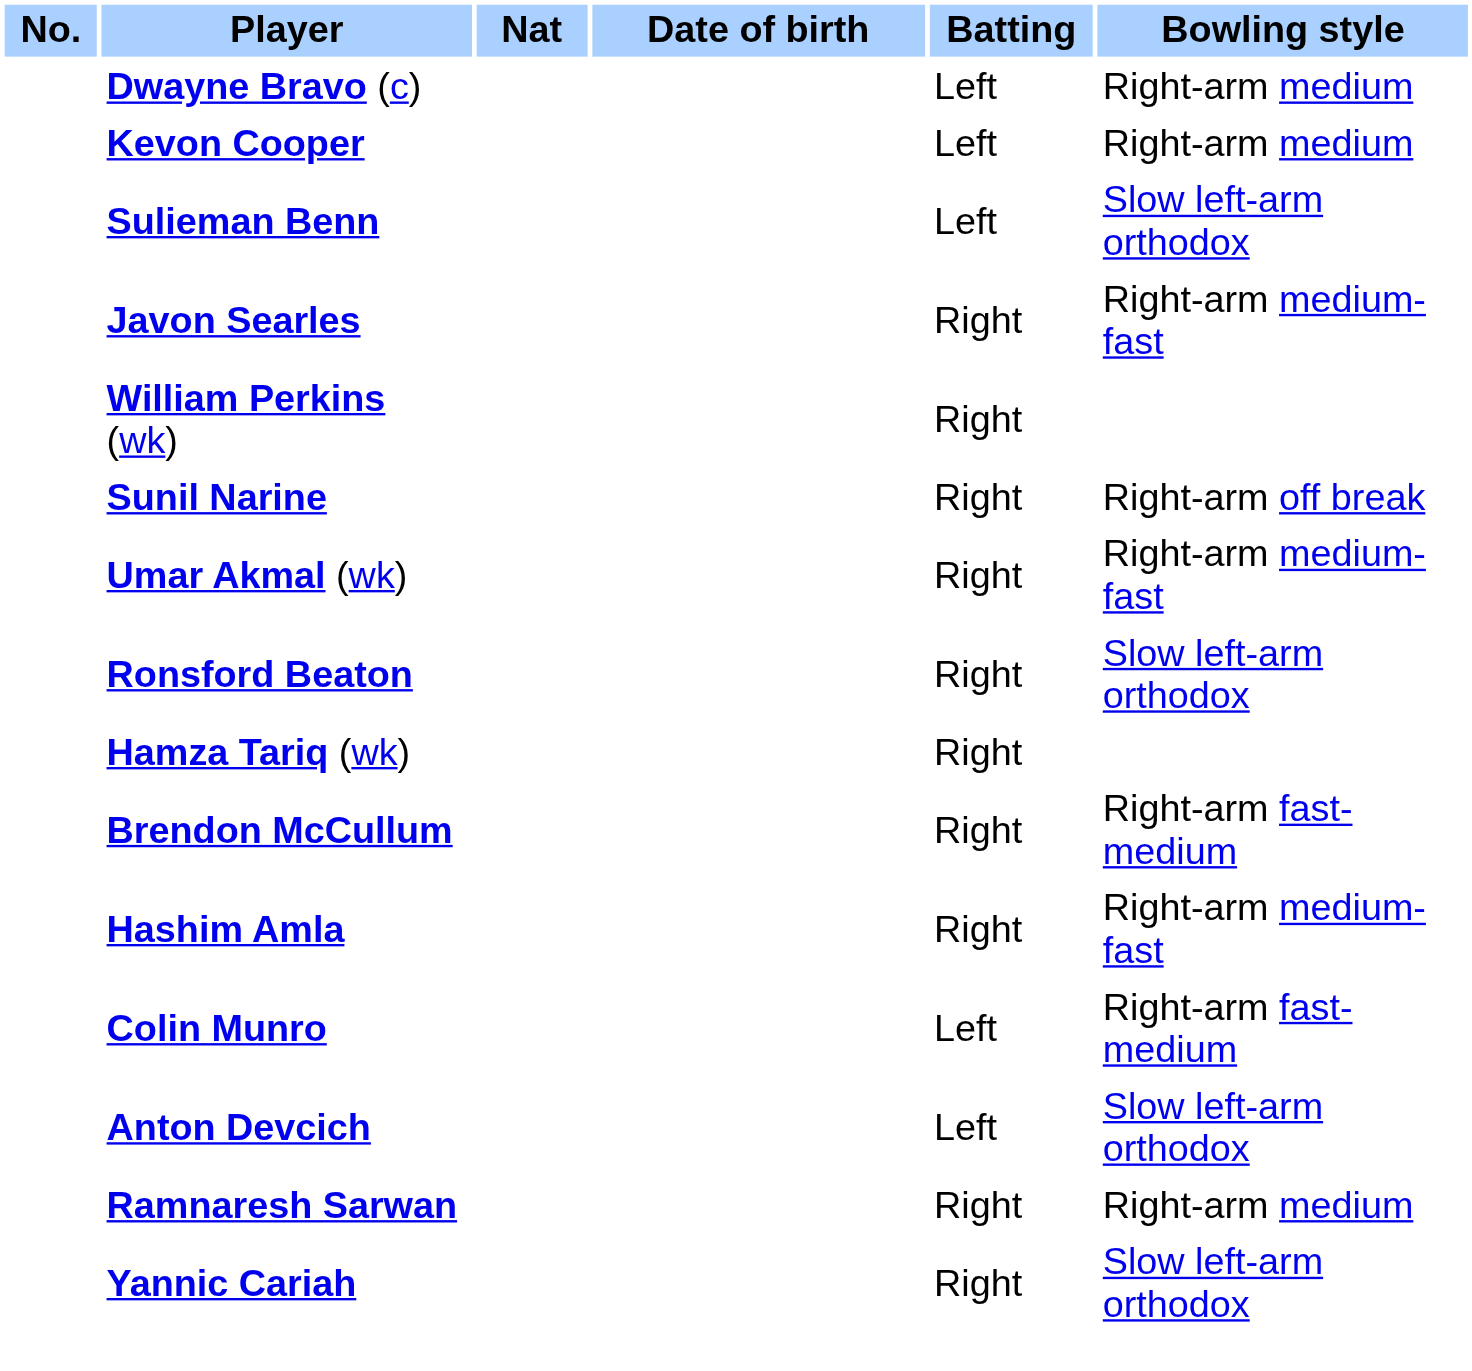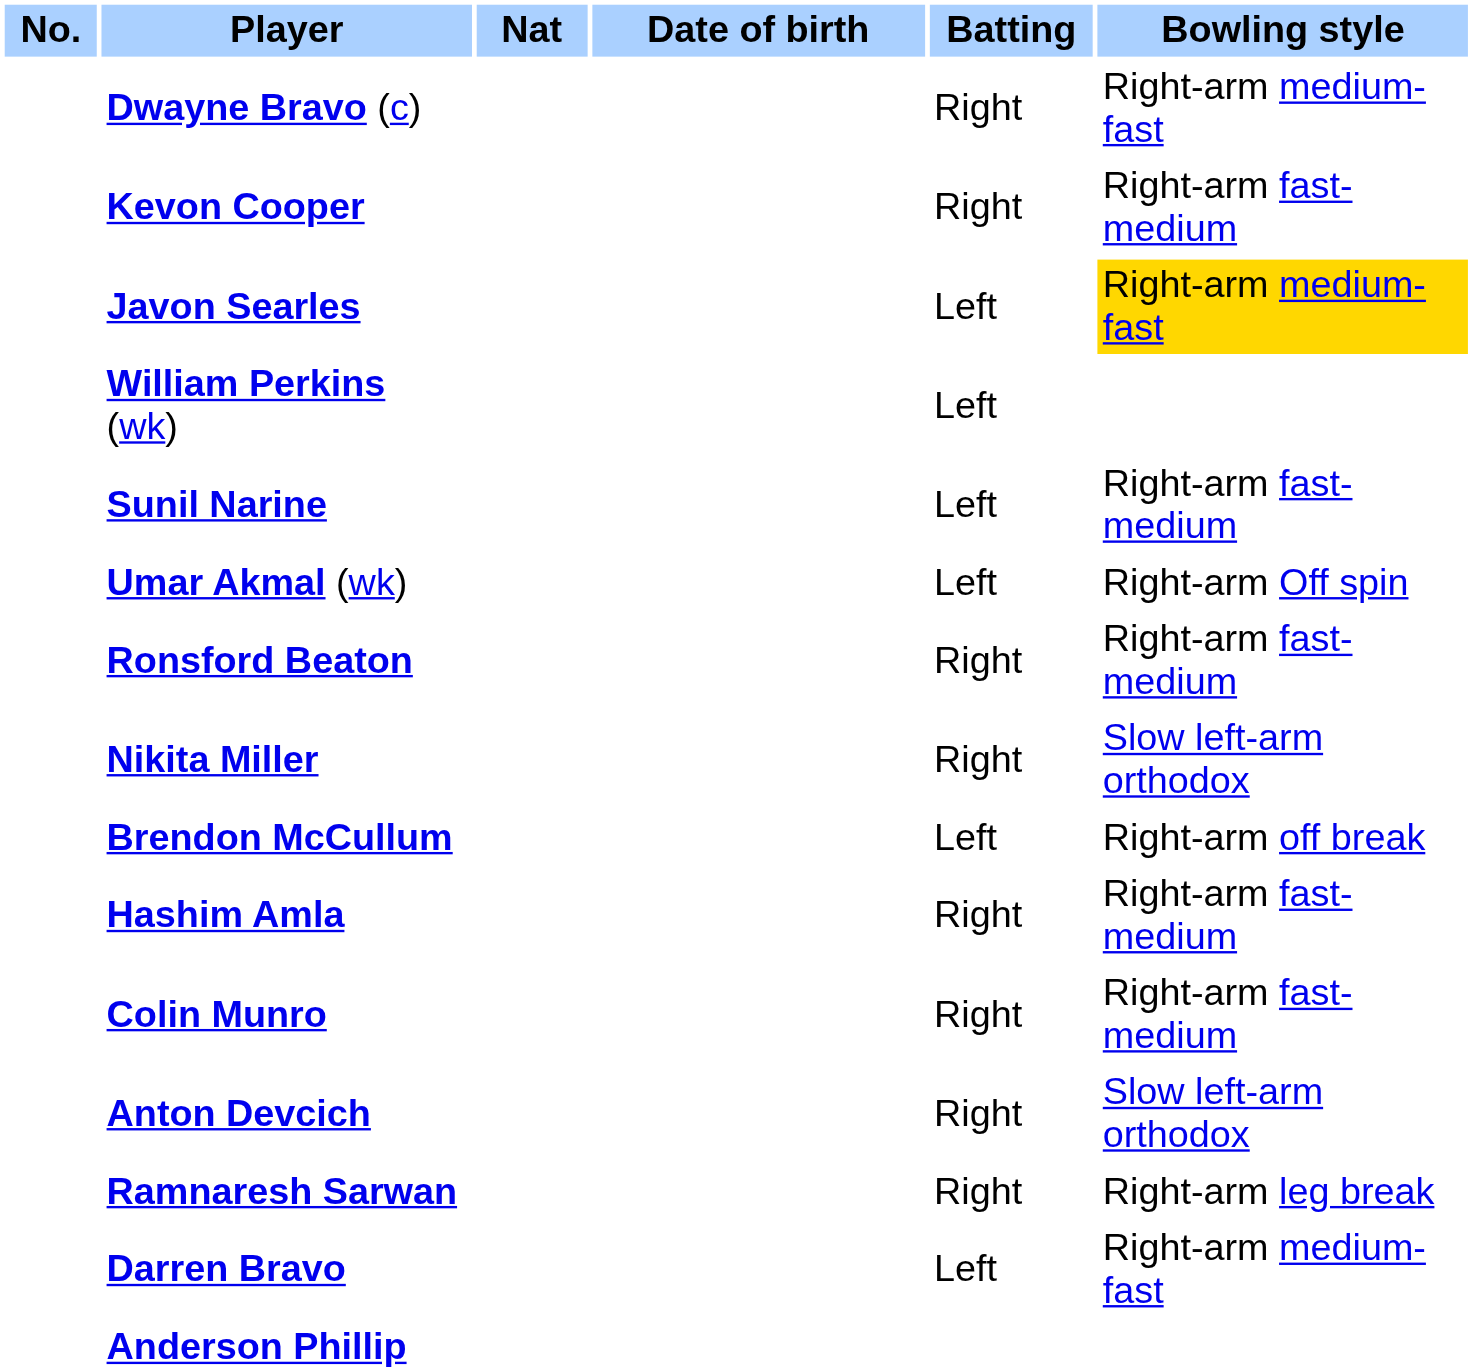Dwayne Bravo (c) | Batting: Left -> Right
Dwayne Bravo (c) | Bowling style: Right-arm medium -> Right-arm medium-fast
Kevon Cooper | Batting: Left -> Right
Kevon Cooper | Bowling style: Right-arm medium -> Right-arm fast-medium
- row: Sulieman Benn | Left | Slow left-arm orthodox
Javon Searles | Batting: Right -> Left
Javon Searles | Bowling style: no background -> gold background
William Perkins (wk) | Batting: Right -> Left
Sunil Narine | Batting: Right -> Left
Sunil Narine | Bowling style: Right-arm off break -> Right-arm fast-medium
Umar Akmal (wk) | Batting: Right -> Left
Umar Akmal (wk) | Bowling style: Right-arm medium-fast -> Right-arm Off spin
Ronsford Beaton | Bowling style: Slow left-arm orthodox -> Right-arm fast-medium
+ row: Nikita Miller | Right | Slow left-arm orthodox
- row: Hamza Tariq (wk) | Right
Brendon McCullum | Batting: Right -> Left
Brendon McCullum | Bowling style: Right-arm fast-medium -> Right-arm off break
Hashim Amla | Bowling style: Right-arm medium-fast -> Right-arm fast-medium
Colin Munro | Batting: Left -> Right
Anton Devcich | Batting: Left -> Right
Ramnaresh Sarwan | Bowling style: Right-arm medium -> Right-arm leg break
- row: Yannic Cariah | Right | Slow left-arm orthodox
+ row: Darren Bravo | Left | Right-arm medium-fast
+ row: Anderson Phillip
